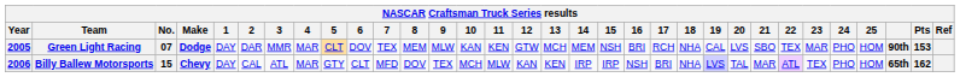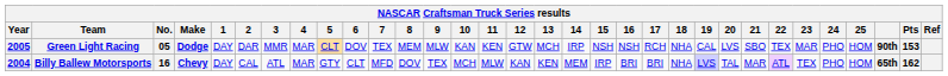Green Light Racing | No.: 07 -> 05
Green Light Racing | 14: MEM -> IRP
Green Light Racing | 16: BRI -> NSH
Billy Ballew Motorsports | Year: 2006 -> 2004
Billy Ballew Motorsports | No.: 15 -> 16
Billy Ballew Motorsports | 14: IRP -> MEM
Billy Ballew Motorsports | 16: NSH -> BRI
